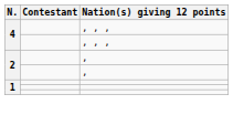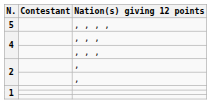+ row: 5 | , , , ,
